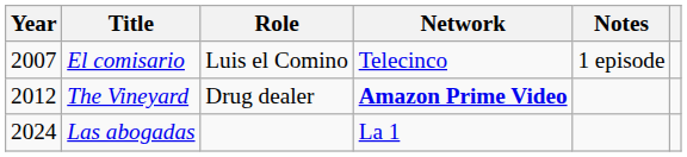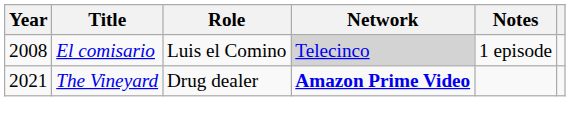El comisario | Year: 2007 -> 2008
El comisario | Network: no background -> lightgrey background
The Vineyard | Year: 2012 -> 2021
- row: 2024 | Las abogadas | La 1
